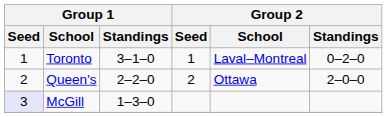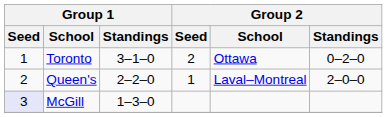Toronto | Group 2 / Seed: 1 -> 2
Toronto | Group 2 / School: Laval–Montreal -> Ottawa
Queen's | Group 2 / Seed: 2 -> 1
Queen's | Group 2 / School: Ottawa -> Laval–Montreal
